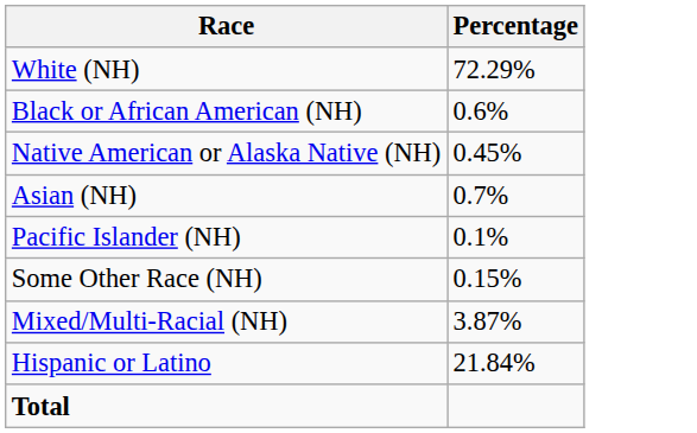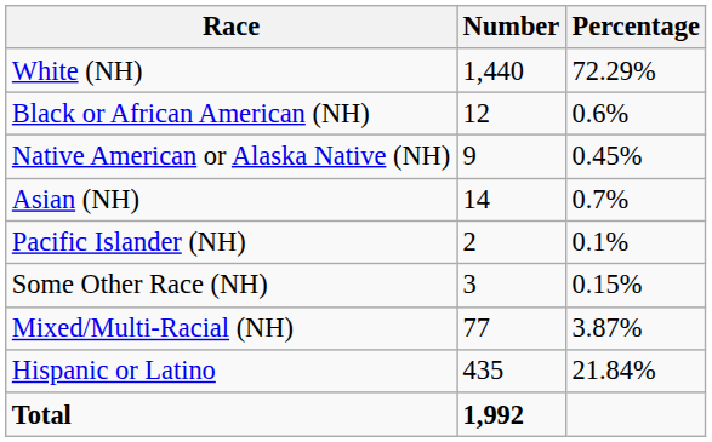+ column: Number | 1,440 | 12 | 9 | 14 | 2 | 3 | 77 | 435 | 1,992
